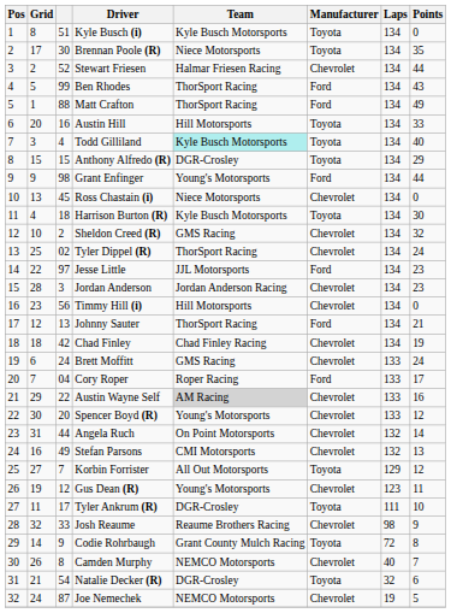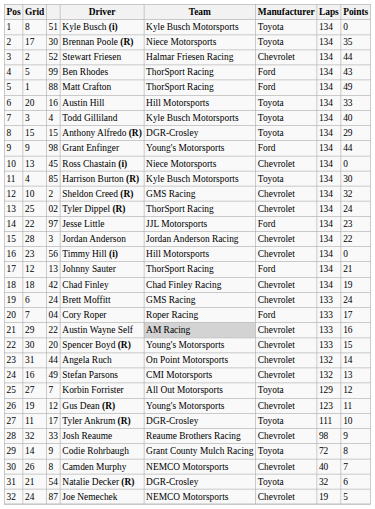Todd Gilliland | Team: paleturquoise background -> no background
Harrison Burton (R) | column 3: 18 -> 85
Jordan Anderson | Points: 23 -> 22
Spencer Boyd (R) | Points: 12 -> 15
